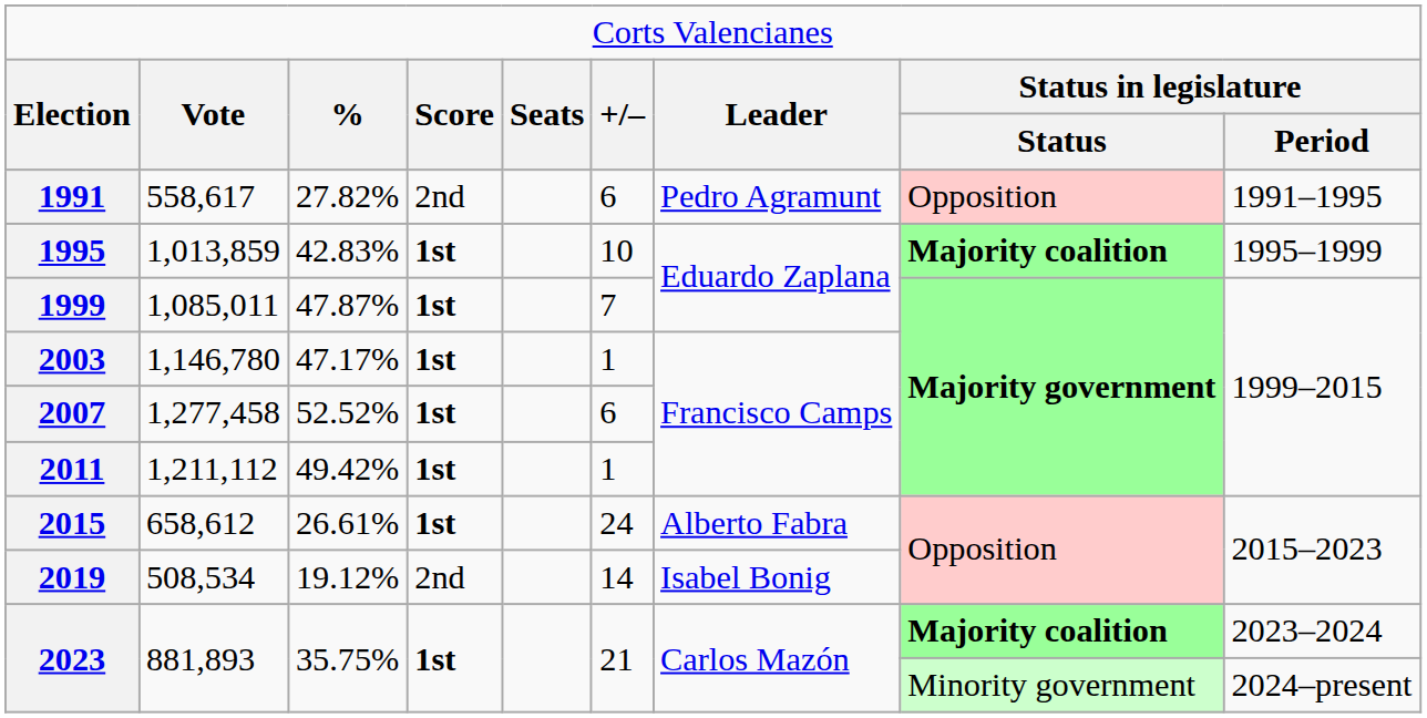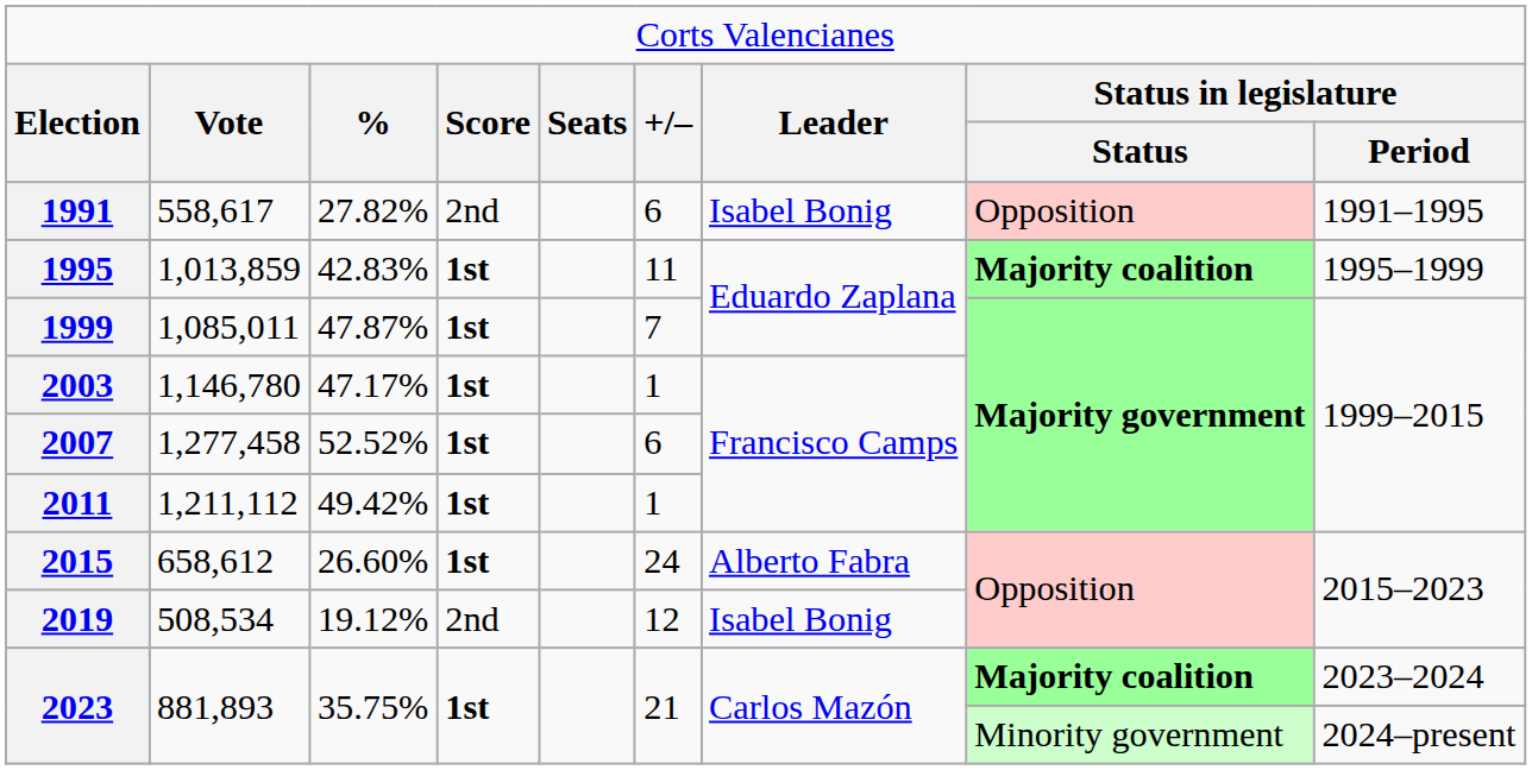1991 | column 7: Pedro Agramunt -> Isabel Bonig
1995 | column 6: 10 -> 11
2015 | column 3: 26.61% -> 26.60%
2019 | column 6: 14 -> 12
